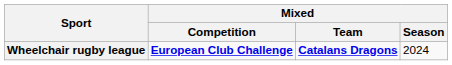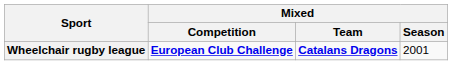Wheelchair rugby league | Mixed / Season: 2024 -> 2001
